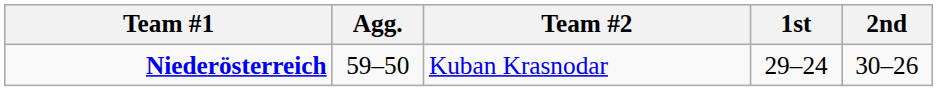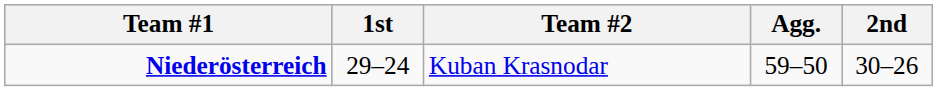columns swapped: Agg. <-> 1st
